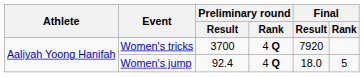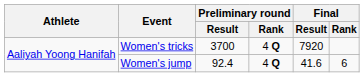Women's jump | Final / Result: 18.0 -> 41.6
Women's jump | Final / Rank: 5 -> 6
